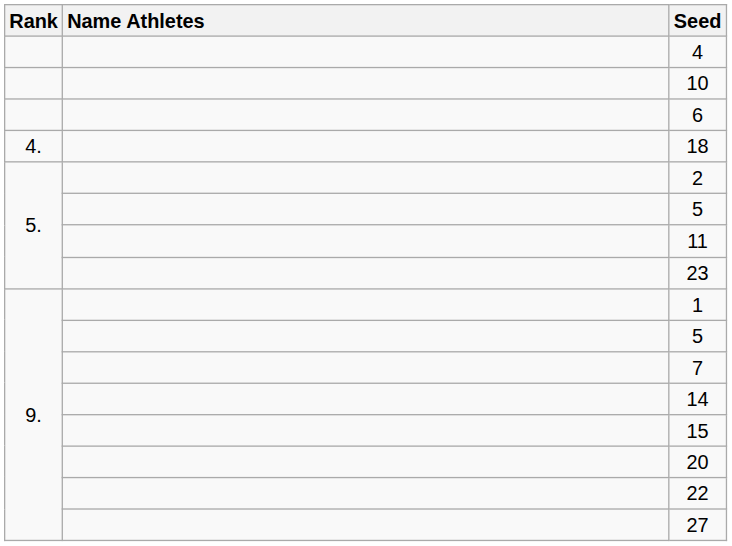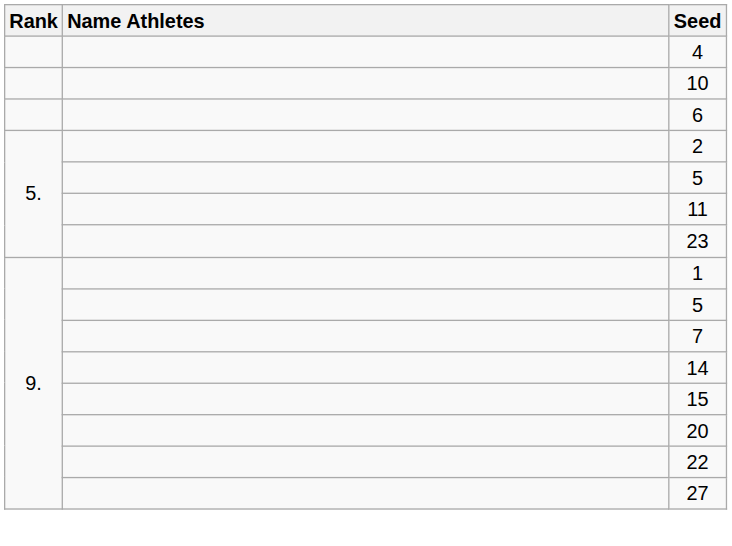- row: 4. | 18
